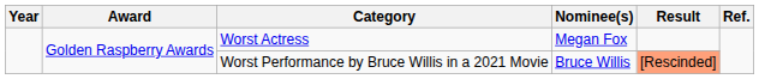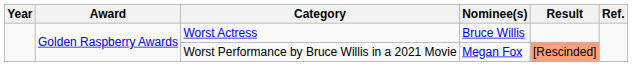Worst Actress | Nominee(s): Megan Fox -> Bruce Willis
Worst Performance by Bruce Willis in a 2021 Movie | Nominee(s): Bruce Willis -> Megan Fox
